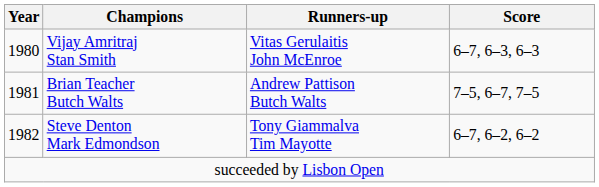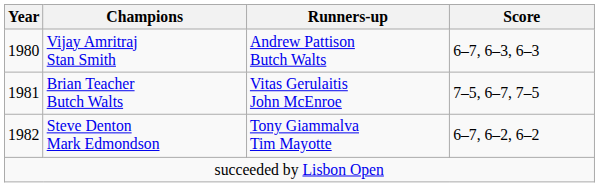Vijay Amritraj Stan Smith | Runners-up: Vitas Gerulaitis John McEnroe -> Andrew Pattison Butch Walts
Brian Teacher Butch Walts | Runners-up: Andrew Pattison Butch Walts -> Vitas Gerulaitis John McEnroe
